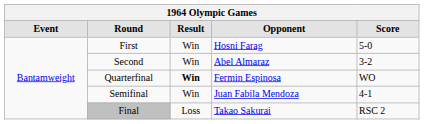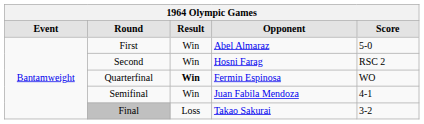First | Opponent: Hosni Farag -> Abel Almaraz
Second | Opponent: Abel Almaraz -> Hosni Farag
Second | Score: 3-2 -> RSC 2
Final | Score: RSC 2 -> 3-2
